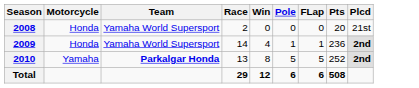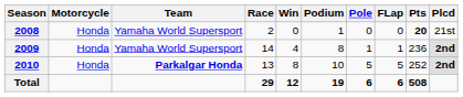+ column: Podium | 1 | 8 | 10 | 19
2008 | Pts: normal -> bold
2010 | Motorcycle: Yamaha -> Honda
